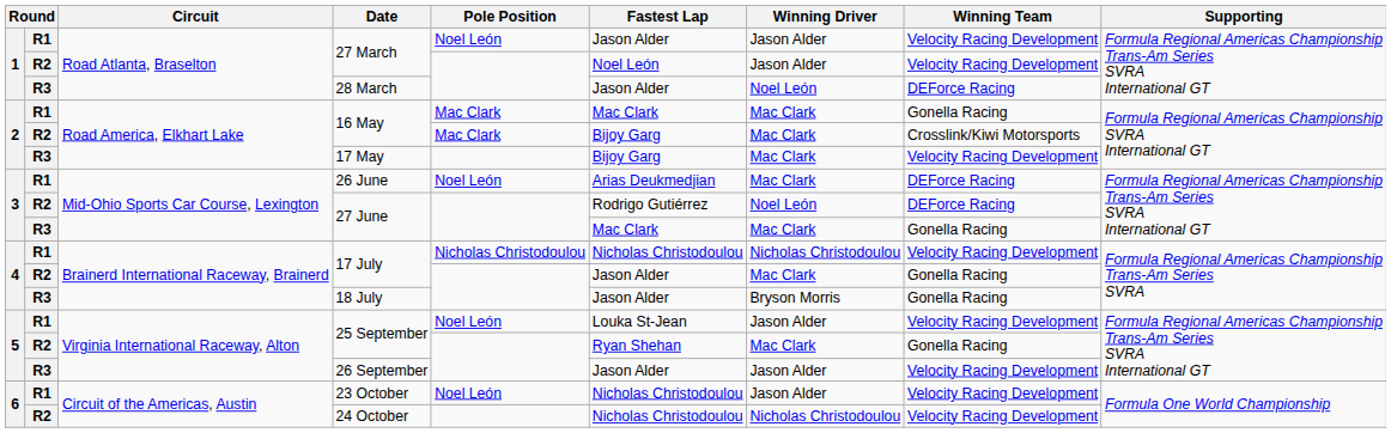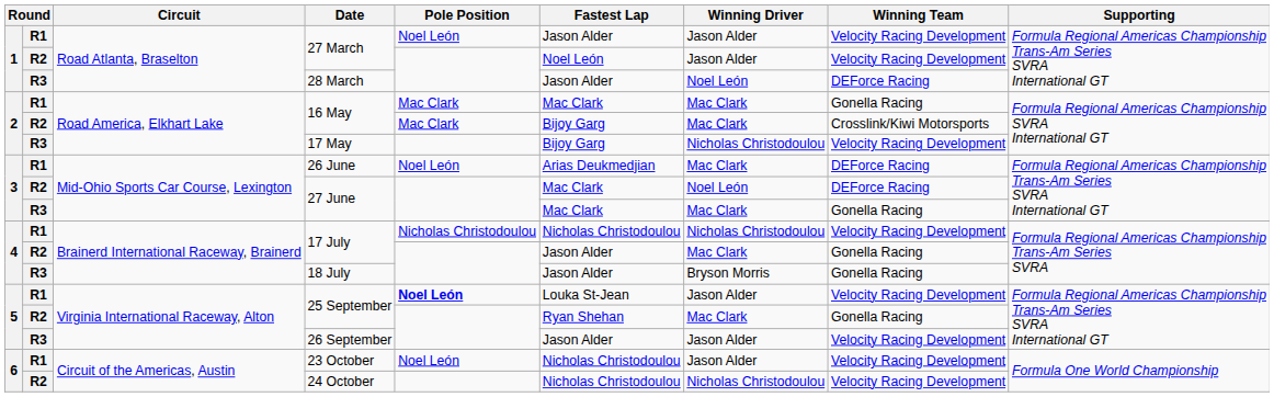17 May | Winning Driver: Mac Clark -> Nicholas Christodoulou
R2 / 27 June | Fastest Lap: Rodrigo Gutiérrez -> Mac Clark
R1 / 25 September | Pole Position: normal -> bold
